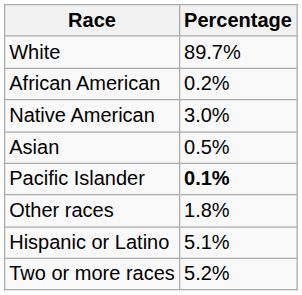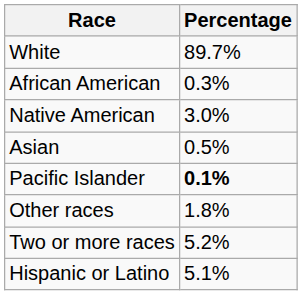African American | Percentage: 0.2% -> 0.3%
rows swapped: Two or more races <-> Hispanic or Latino
